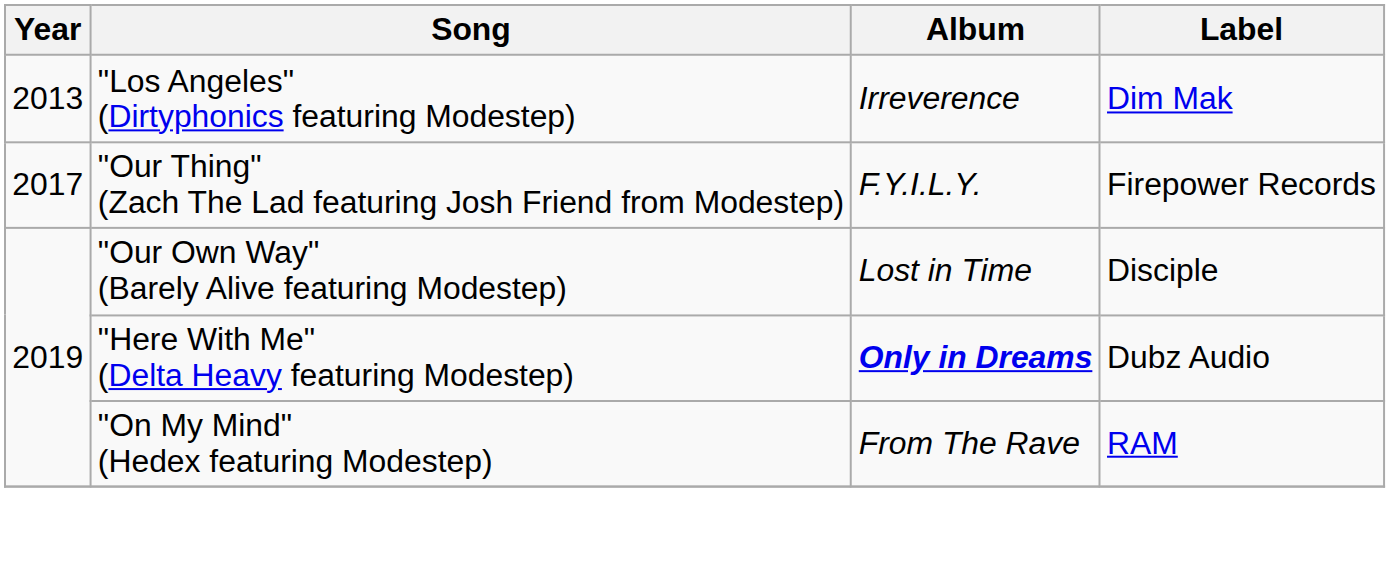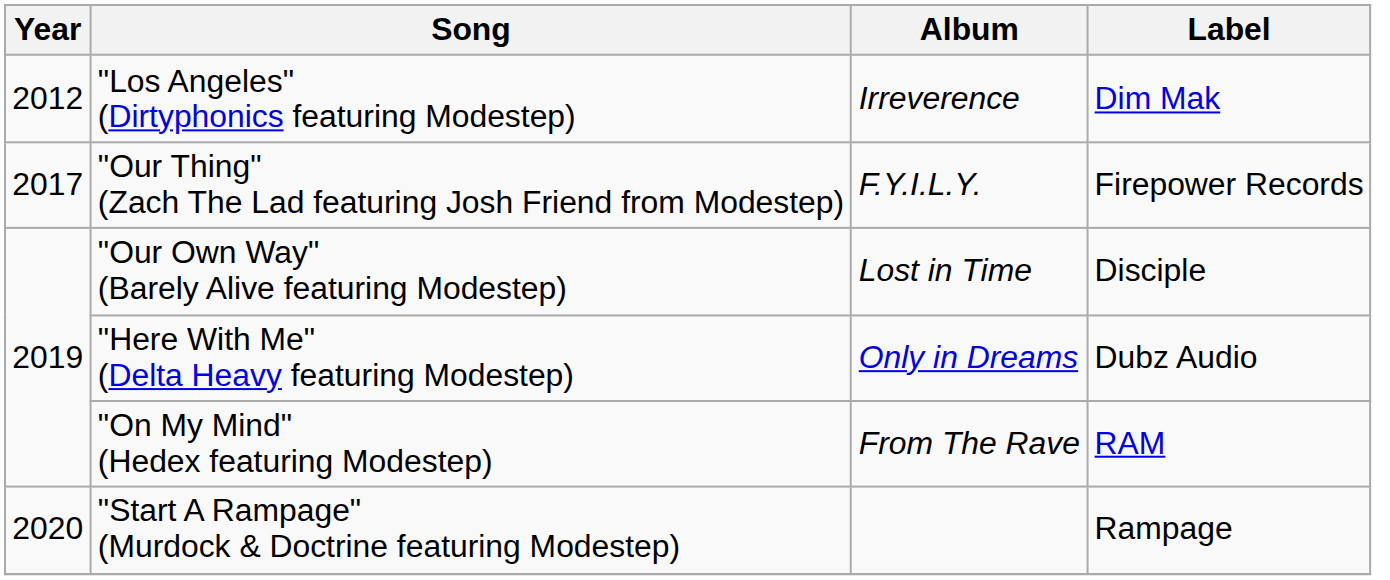"Los Angeles" (Dirtyphonics featuring Modestep) | Year: 2013 -> 2012
"Here With Me" (Delta Heavy featuring Modestep) | Album: bold -> normal
+ row: 2020 | "Start A Rampage" (Murdock & Doctrine featuring Modestep) | Rampage
